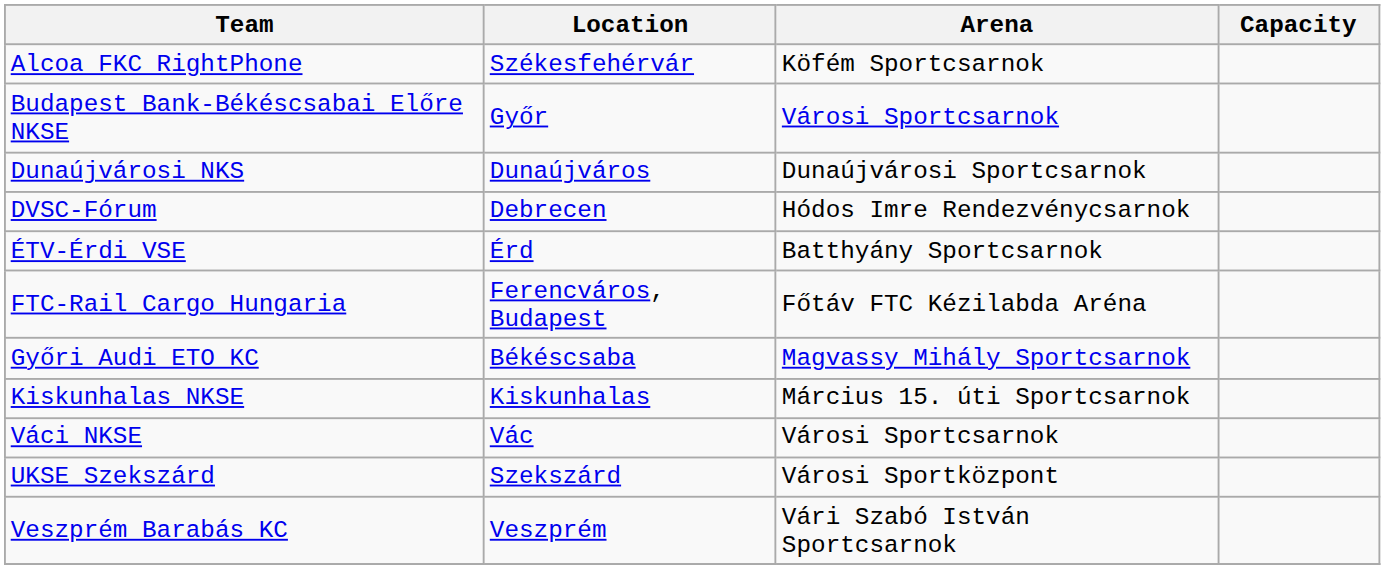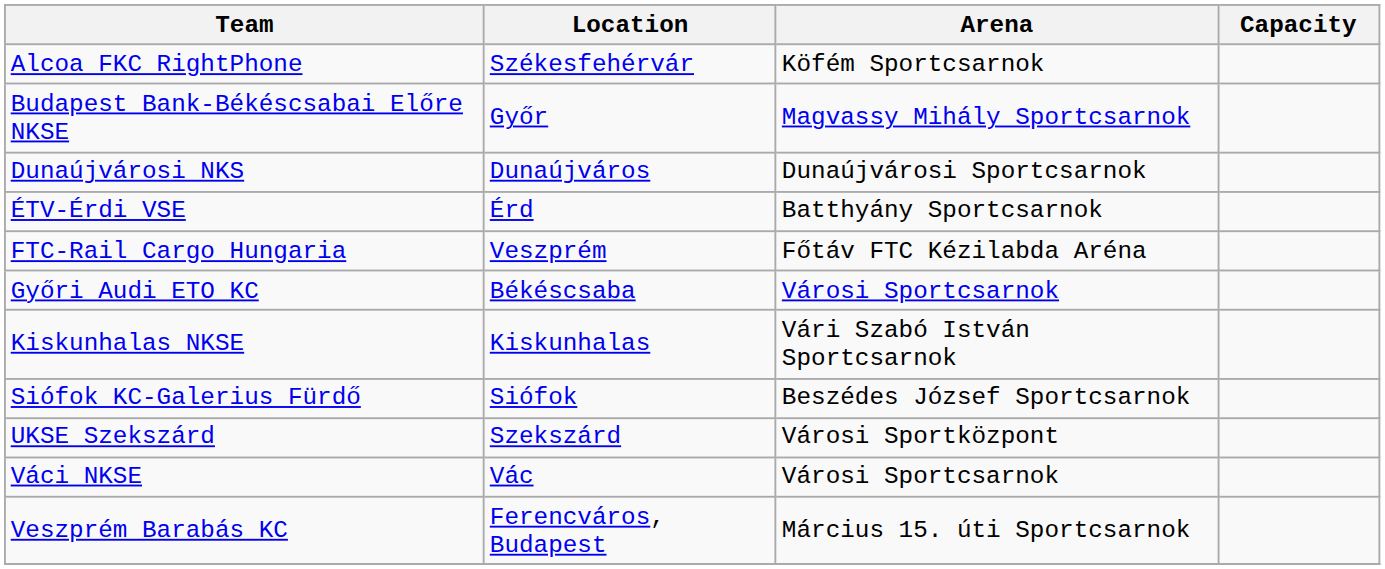Budapest Bank-Békéscsabai Előre NKSE | Arena: Városi Sportcsarnok -> Magvassy Mihály Sportcsarnok
- row: DVSC-Fórum | Debrecen | Hódos Imre Rendezvénycsarnok
FTC-Rail Cargo Hungaria | Location: Ferencváros, Budapest -> Veszprém
Győri Audi ETO KC | Arena: Magvassy Mihály Sportcsarnok -> Városi Sportcsarnok
Kiskunhalas NKSE | Arena: Március 15. úti Sportcsarnok -> Vári Szabó István Sportcsarnok
+ row: Siófok KC-Galerius Fürdő | Siófok | Beszédes József Sportcsarnok
rows swapped: UKSE Szekszárd <-> Váci NKSE
Veszprém Barabás KC | Location: Veszprém -> Ferencváros, Budapest
Veszprém Barabás KC | Arena: Vári Szabó István Sportcsarnok -> Március 15. úti Sportcsarnok
